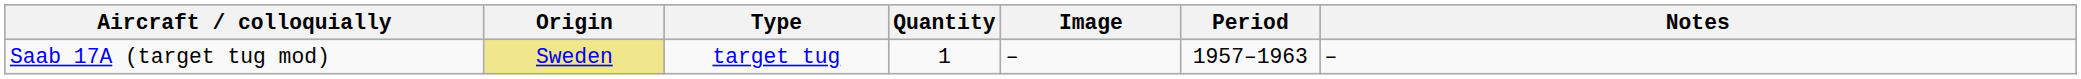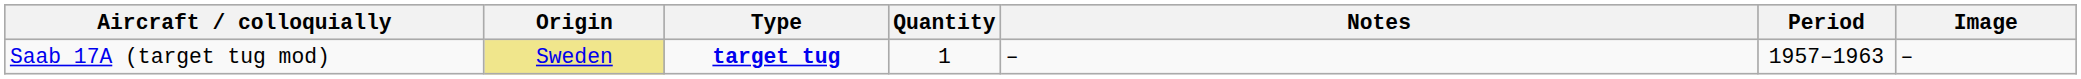columns swapped: Notes <-> Image
Saab 17A (target tug mod) | Type: normal -> bold
